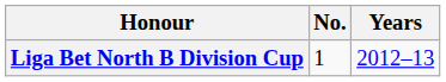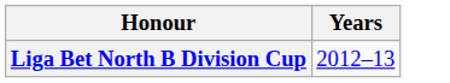- column: No. | 1
